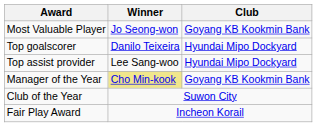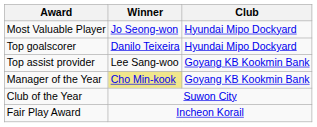Most Valuable Player | Club: Goyang KB Kookmin Bank -> Hyundai Mipo Dockyard
Top assist provider | Club: Hyundai Mipo Dockyard -> Goyang KB Kookmin Bank
